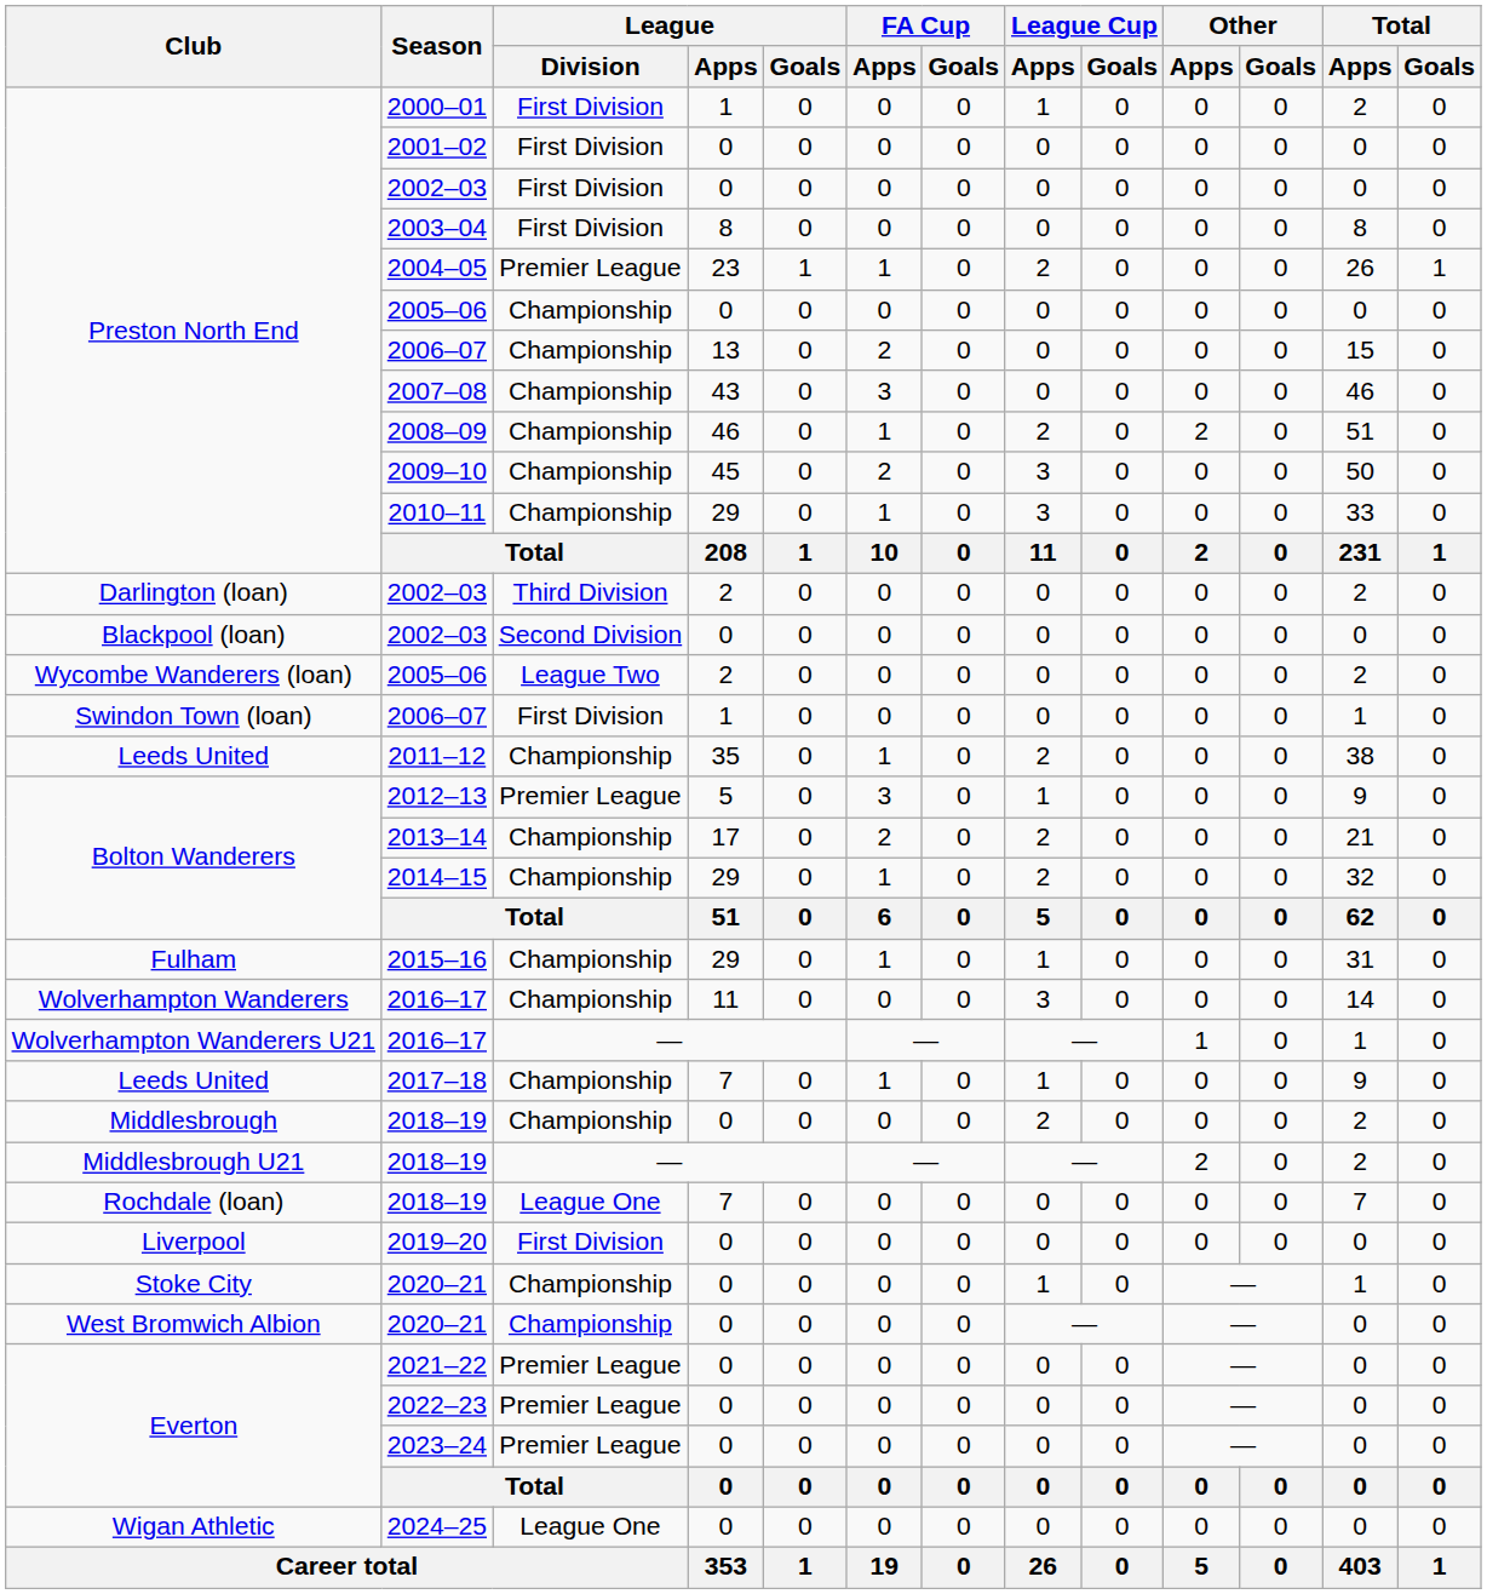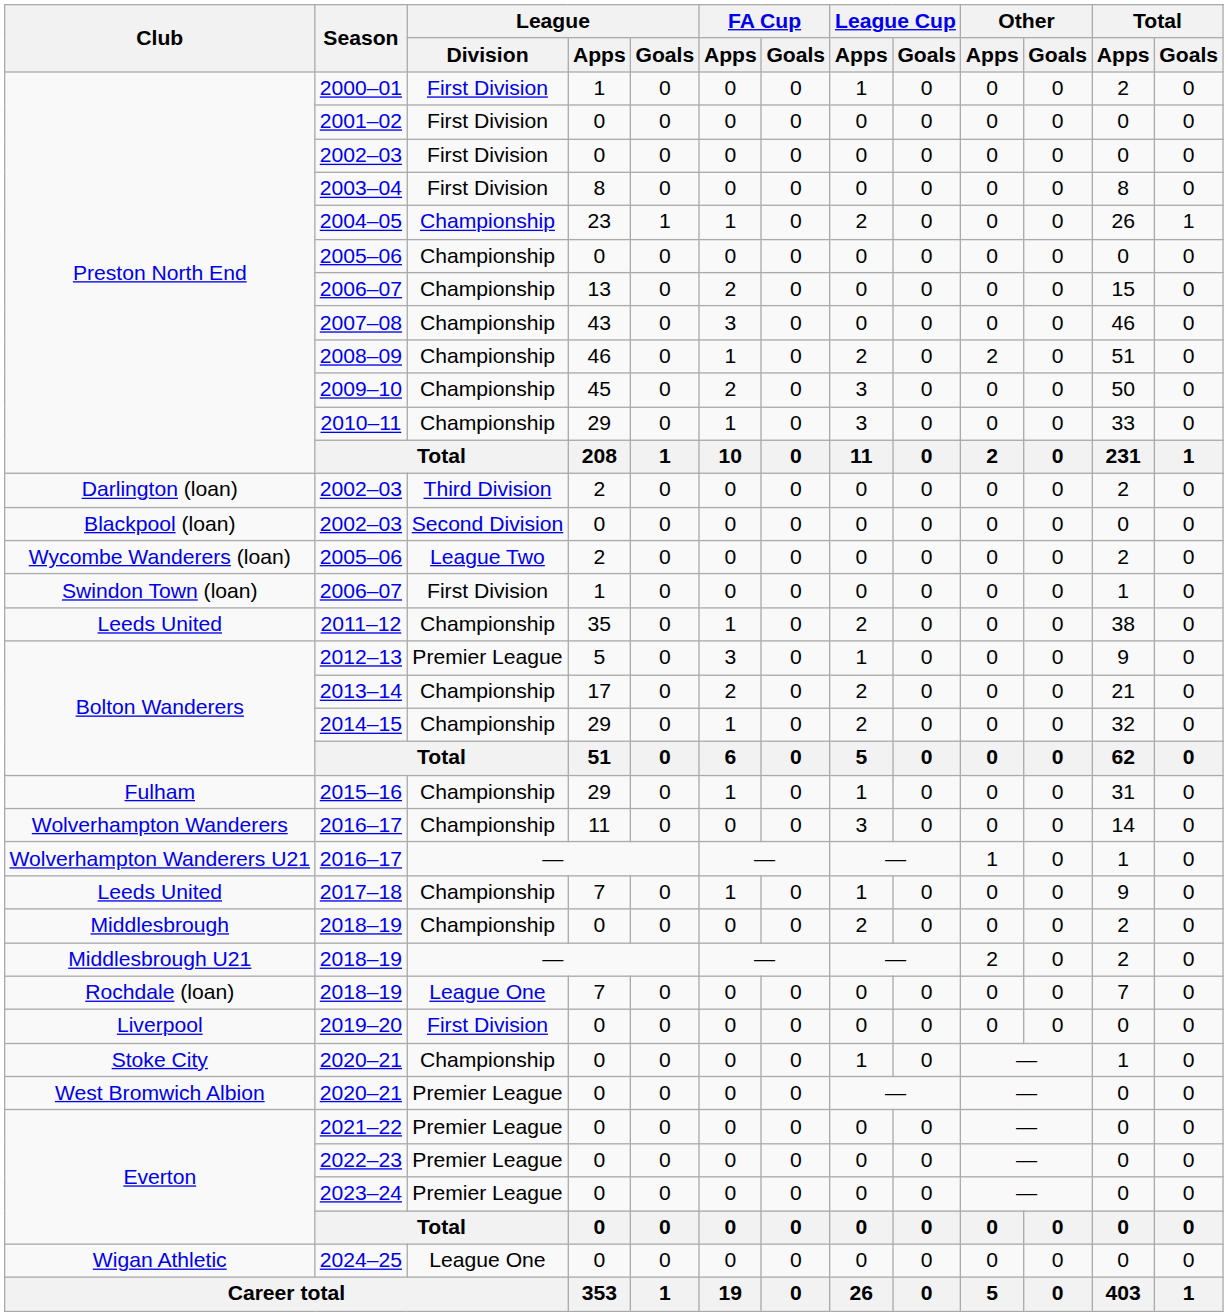2004–05 | League / Division: Premier League -> Championship
West Bromwich Albion / 2020–21 | League / Division: Championship -> Premier League
